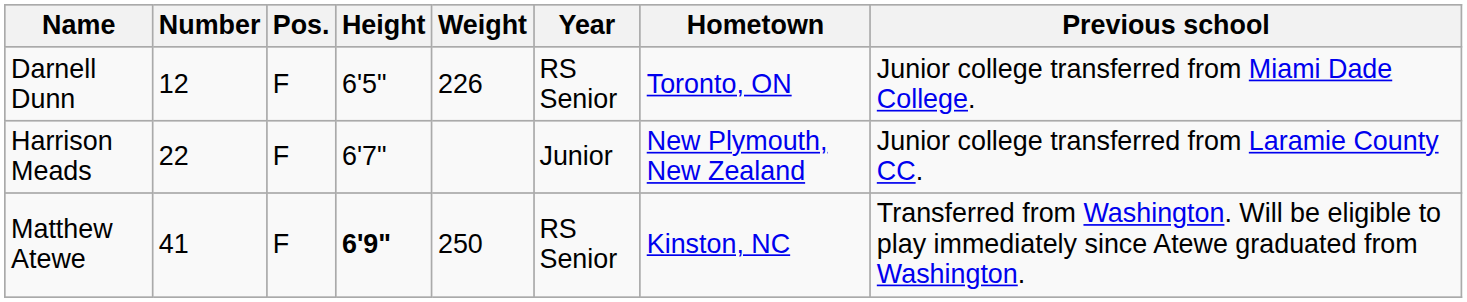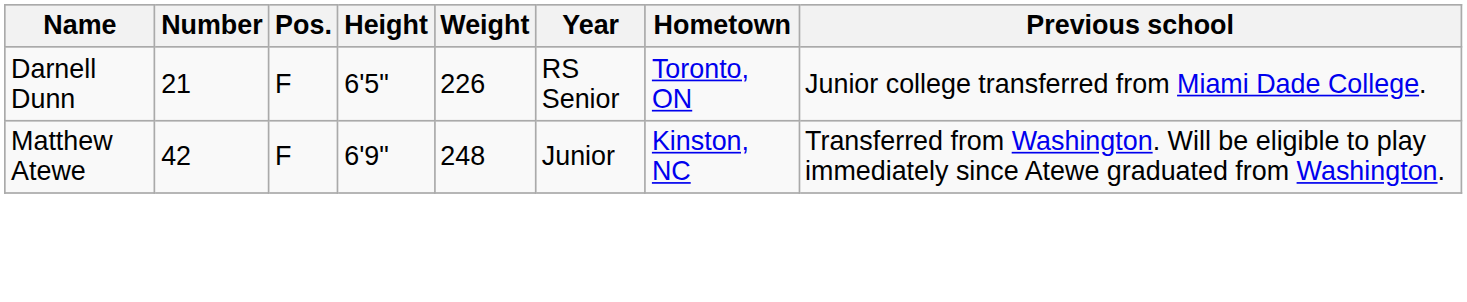Darnell Dunn | Number: 12 -> 21
- row: Harrison Meads | 22 | F | 6'7" | Junior | New Plymouth, New Zealand | Junior college transferred from Laramie County CC.
Matthew Atewe | Number: 41 -> 42
Matthew Atewe | Height: bold -> normal
Matthew Atewe | Weight: 250 -> 248
Matthew Atewe | Year: RS Senior -> Junior
